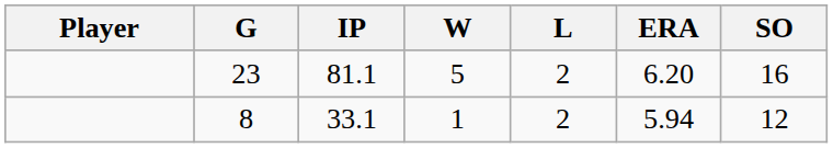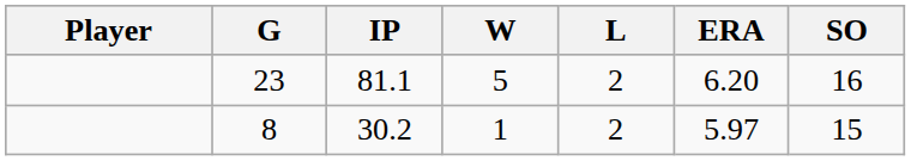8 | IP: 33.1 -> 30.2
8 | ERA: 5.94 -> 5.97
8 | SO: 12 -> 15
